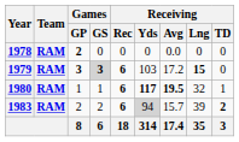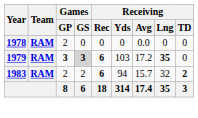1978 | Games / GP: bold -> normal
1979 | Receiving / Lng: 15 -> 35
- row: 1980 | RAM | 1 | 1 | 6 | 117 | 19.5 | 32 | 1
1983 | Receiving / Yds: lightgrey background -> no background
1983 | Receiving / Lng: 39 -> 32
